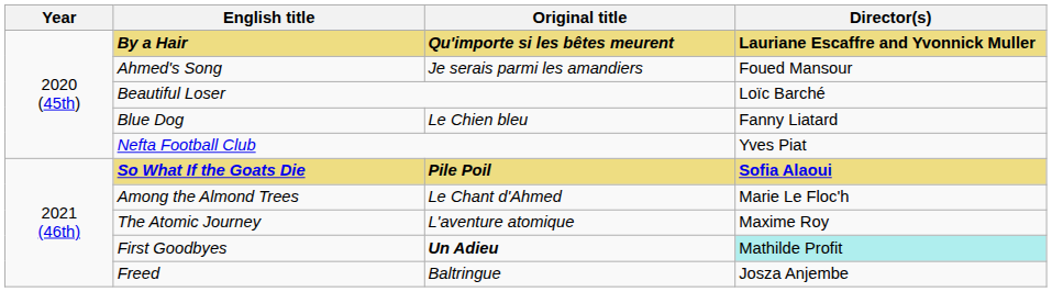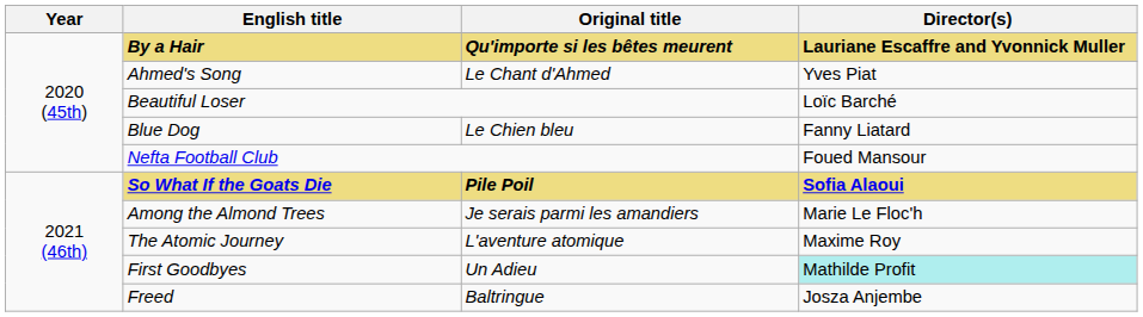Ahmed's Song | Original title: Je serais parmi les amandiers -> Le Chant d'Ahmed
Ahmed's Song | Director(s): Foued Mansour -> Yves Piat
Nefta Football Club | Director(s): Yves Piat -> Foued Mansour
Among the Almond Trees | Original title: Le Chant d'Ahmed -> Je serais parmi les amandiers
First Goodbyes | Original title: bold -> normal
